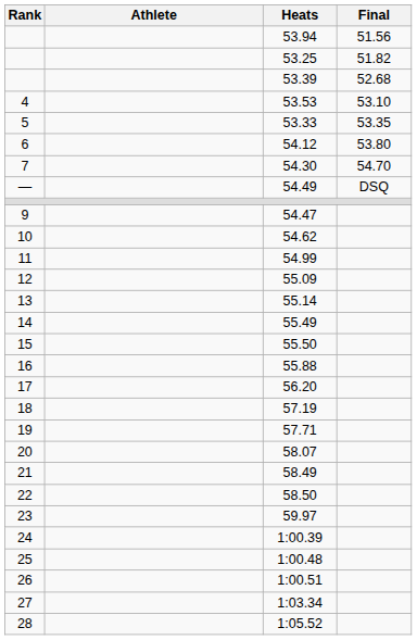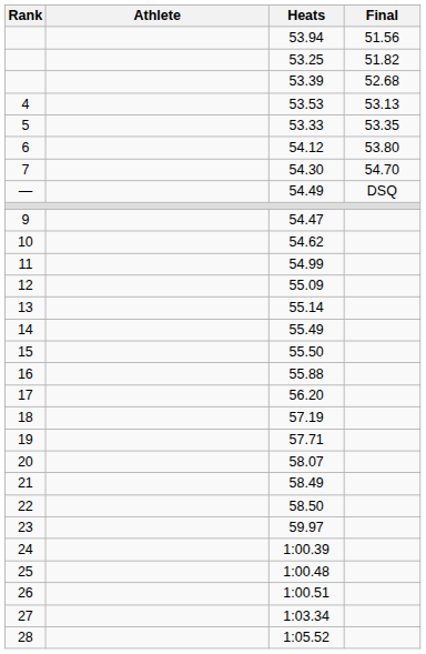53.53 | Final: 53.10 -> 53.13
